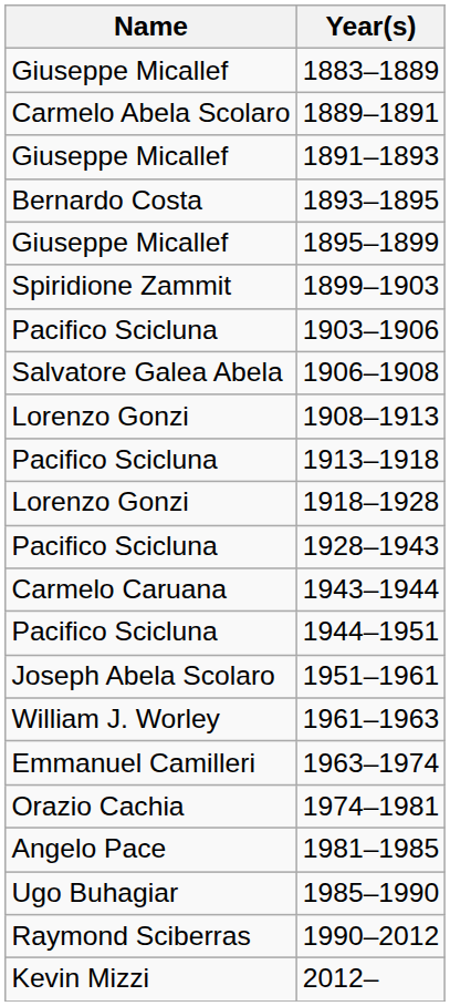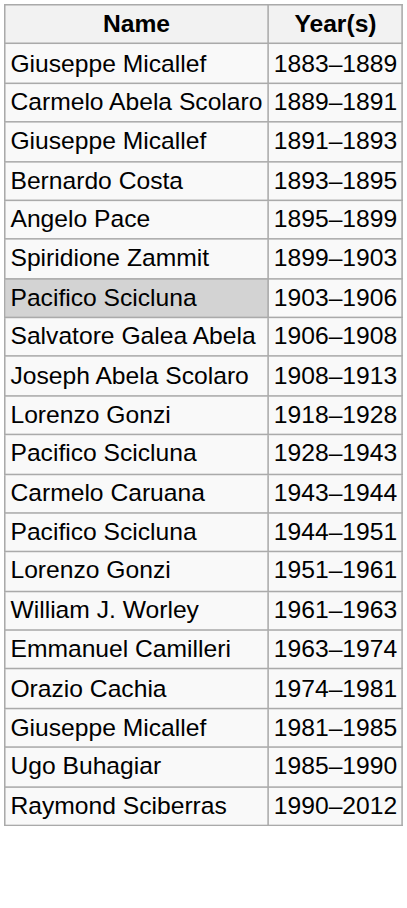1895–1899 | Name: Giuseppe Micallef -> Angelo Pace
1903–1906 | Name: no background -> lightgrey background
1908–1913 | Name: Lorenzo Gonzi -> Joseph Abela Scolaro
- row: Pacifico Scicluna | 1913–1918
1951–1961 | Name: Joseph Abela Scolaro -> Lorenzo Gonzi
1981–1985 | Name: Angelo Pace -> Giuseppe Micallef
- row: Kevin Mizzi | 2012–
